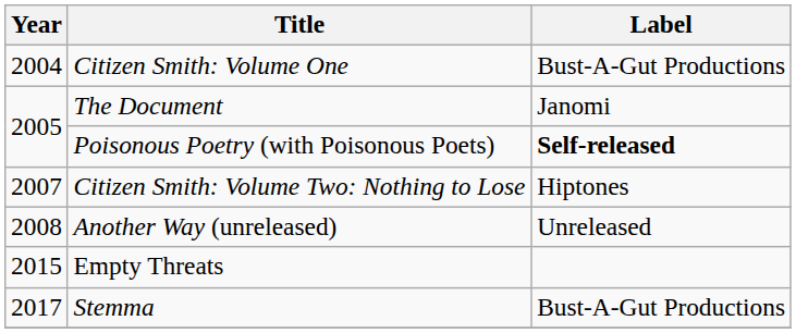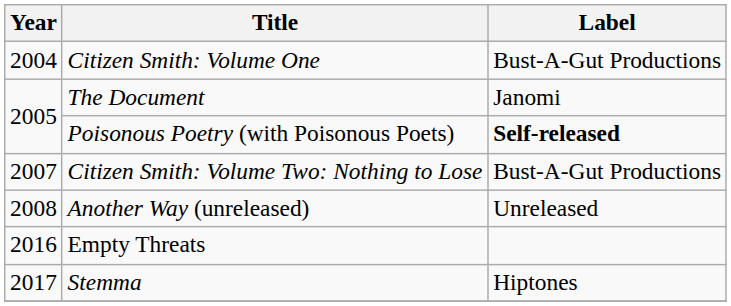Citizen Smith: Volume Two: Nothing to Lose | Label: Hiptones -> Bust-A-Gut Productions
Empty Threats | Year: 2015 -> 2016
Stemma | Label: Bust-A-Gut Productions -> Hiptones
